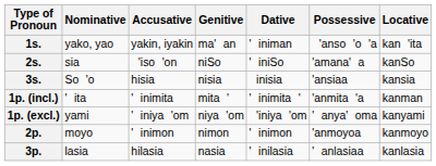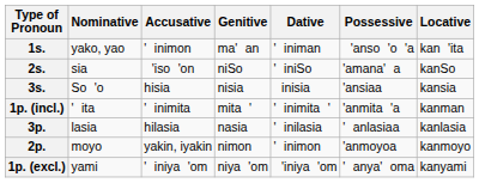1s. | Accusative: yakin, iyakin -> 'inimon
rows swapped: 1p. (excl.) <-> 3p.
2p. | Accusative: 'inimon -> yakin, iyakin
